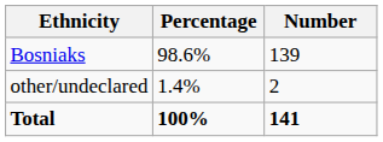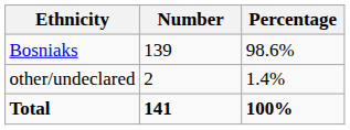columns swapped: Number <-> Percentage
